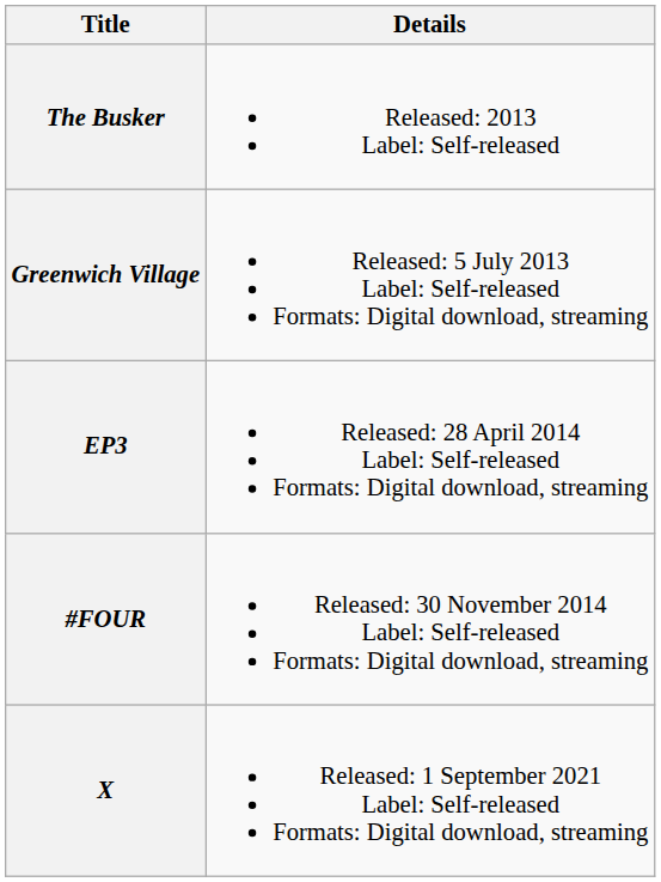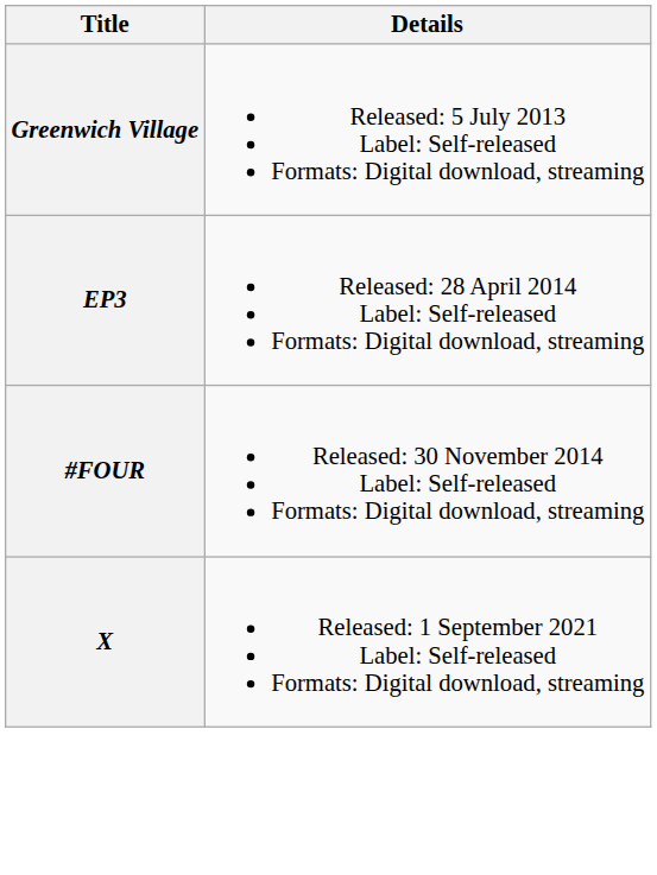- row: The Busker | Released: 2013 Label: Self-released
